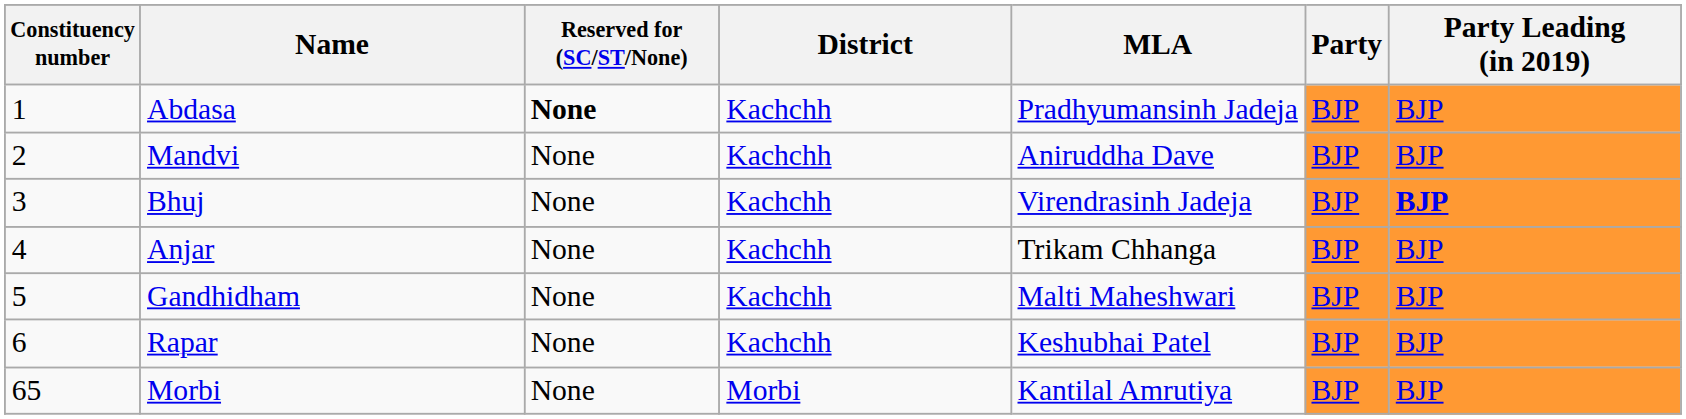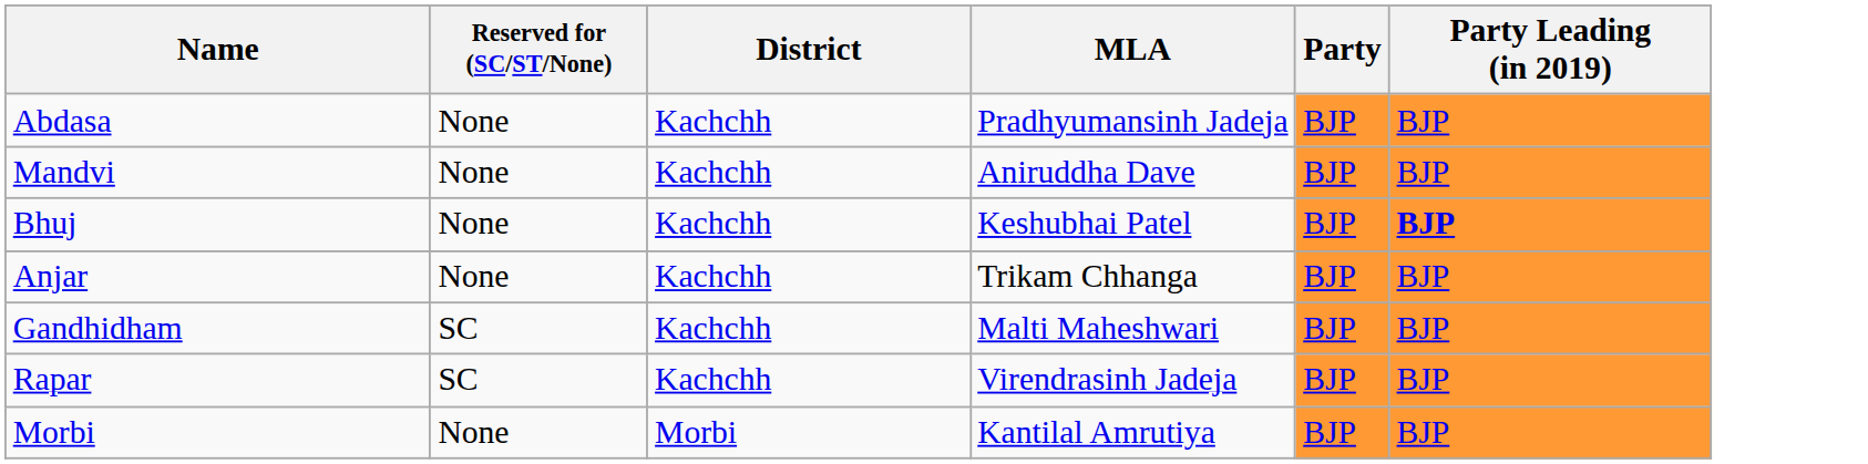- column: Constituency number | 1 | 2 | 3 | 4 | 5 | 6 | 65
Abdasa | Reserved for (SC/ST/None): bold -> normal
Bhuj | MLA: Virendrasinh Jadeja -> Keshubhai Patel
Gandhidham | Reserved for (SC/ST/None): None -> SC
Rapar | Reserved for (SC/ST/None): None -> SC
Rapar | MLA: Keshubhai Patel -> Virendrasinh Jadeja
